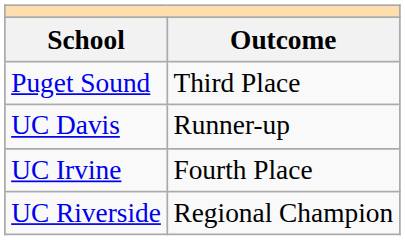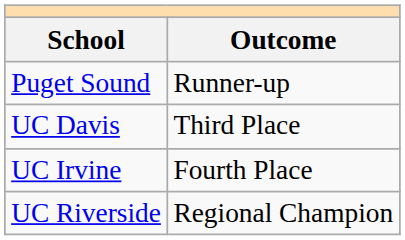Puget Sound | Outcome: Third Place -> Runner-up
UC Davis | Outcome: Runner-up -> Third Place
